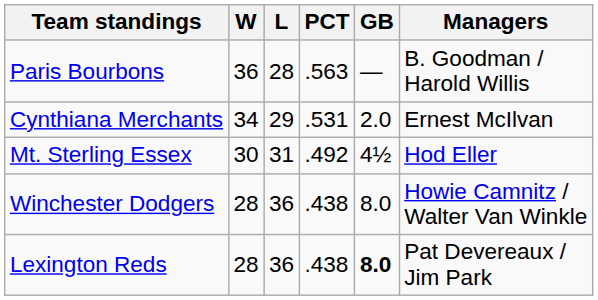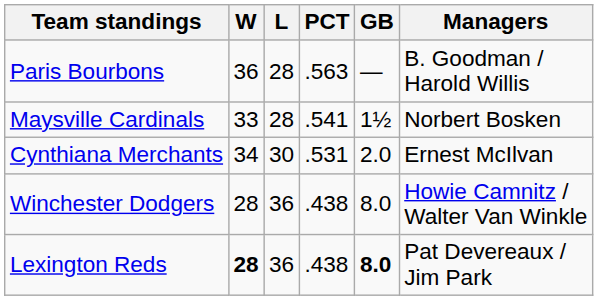+ row: Maysville Cardinals | 33 | 28 | .541 | 1½ | Norbert Bosken
Cynthiana Merchants | L: 29 -> 30
- row: Mt. Sterling Essex | 30 | 31 | .492 | 4½ | Hod Eller
Lexington Reds | W: normal -> bold
